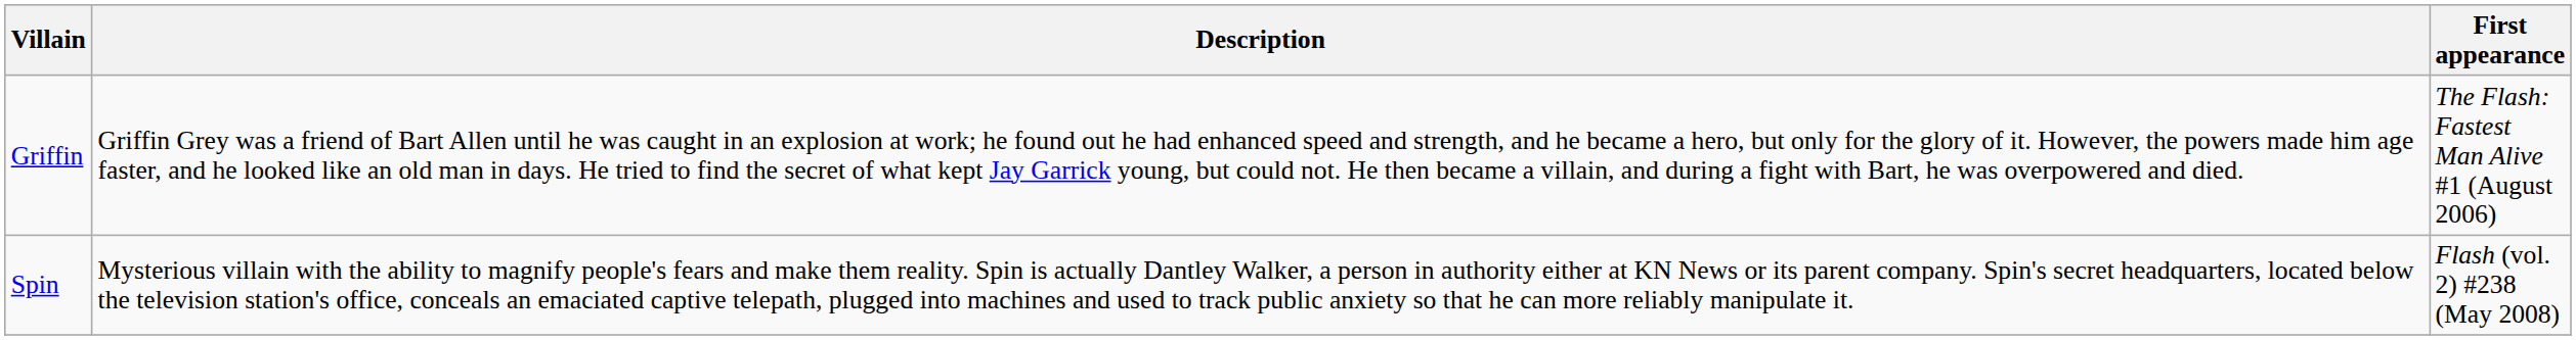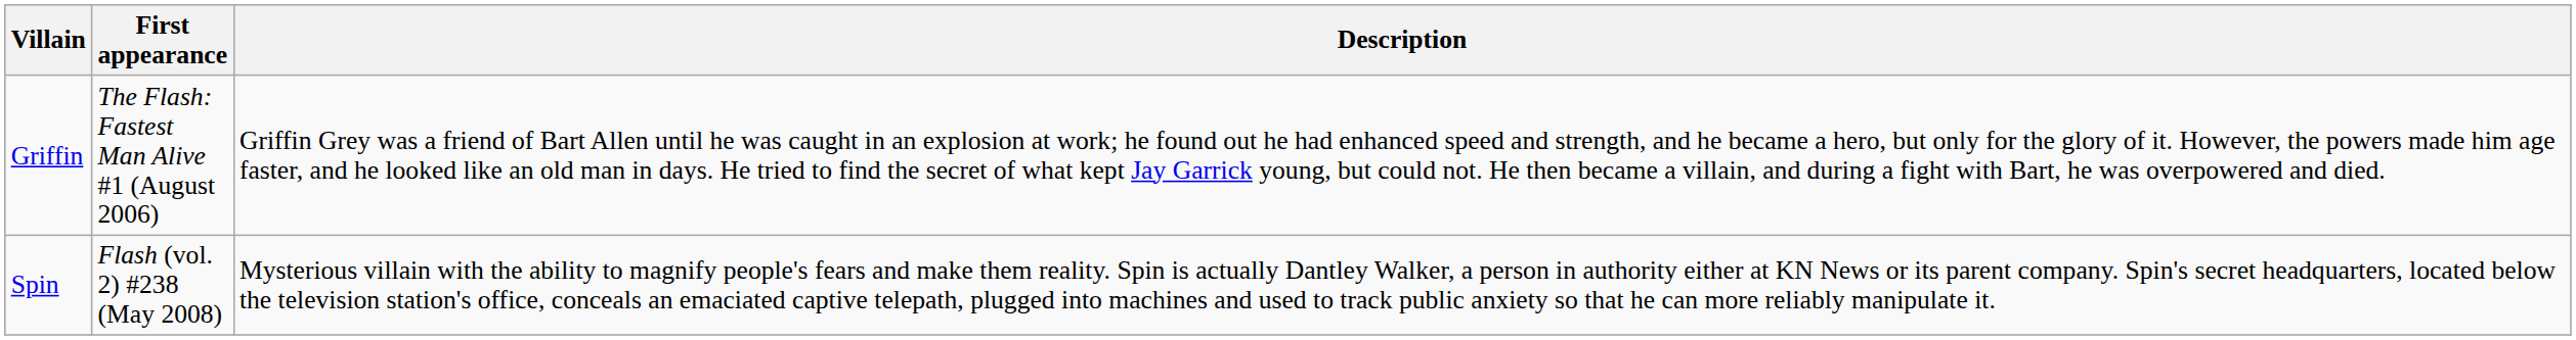columns swapped: First appearance <-> Description
